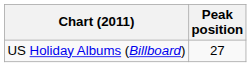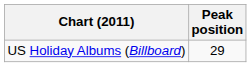US Holiday Albums (Billboard) | Peak position: 27 -> 29
